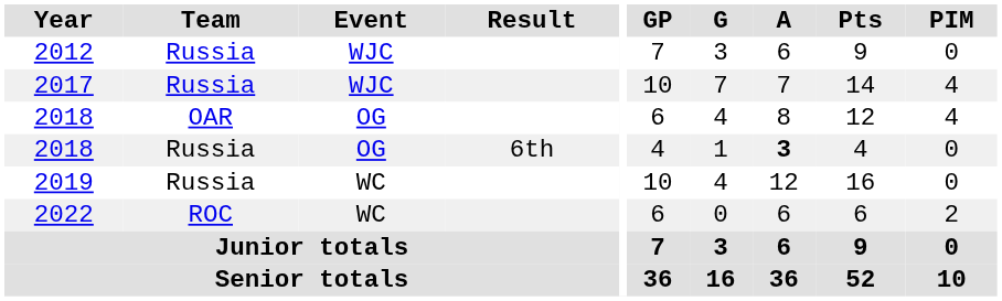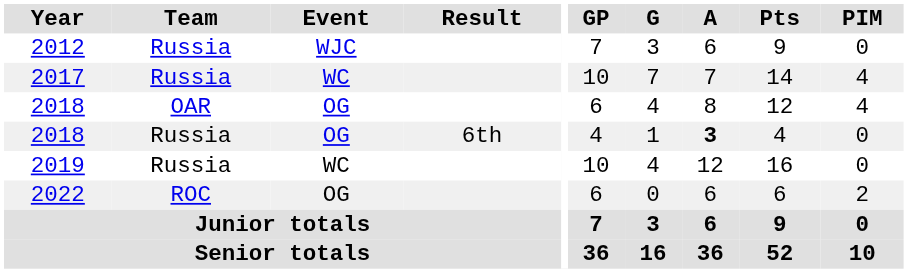2017 | Event: WJC -> WC
2022 | Event: WC -> OG
